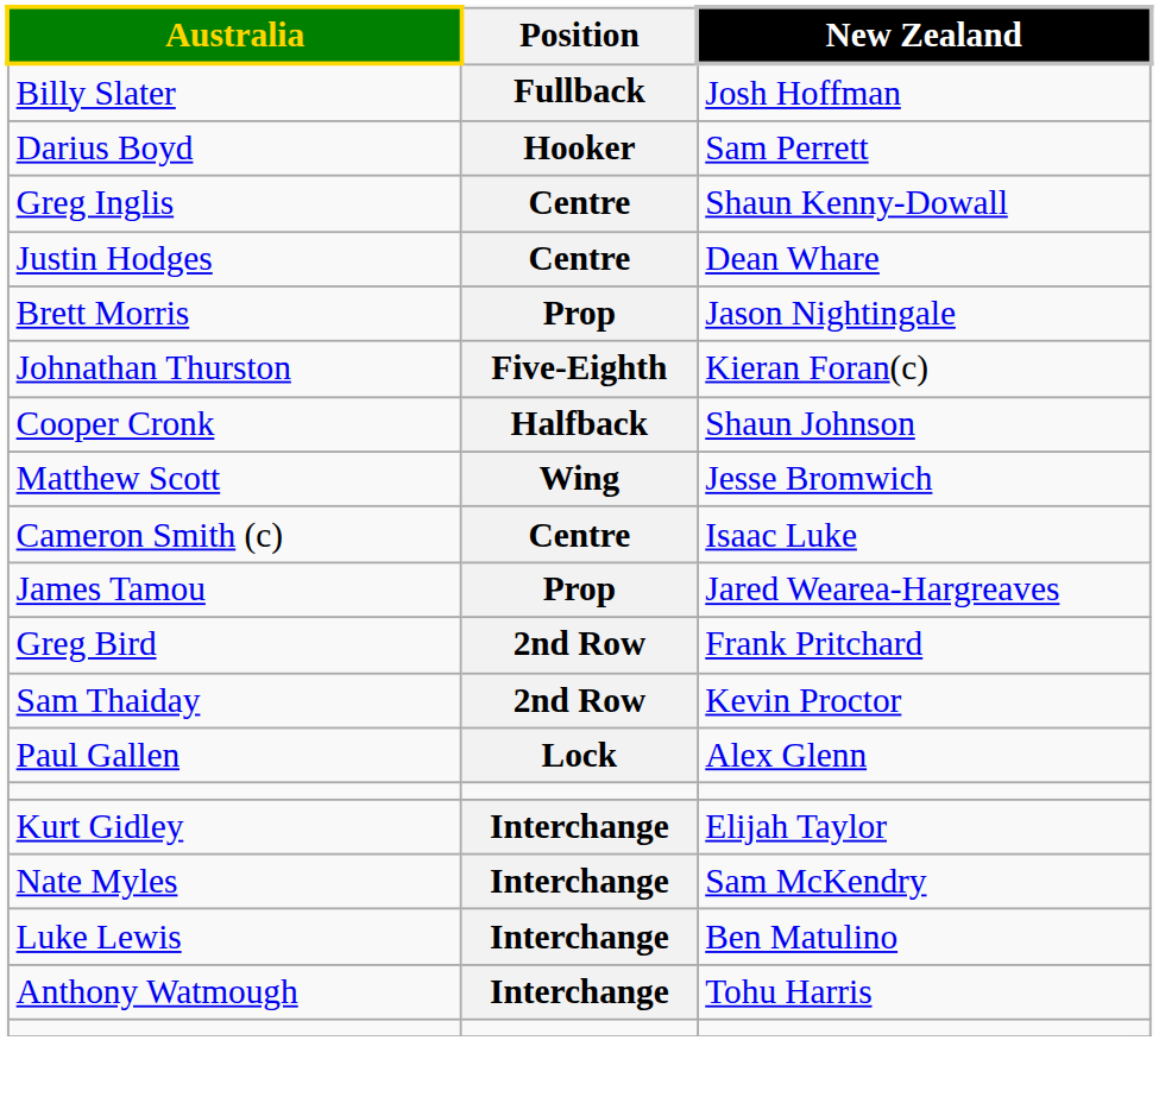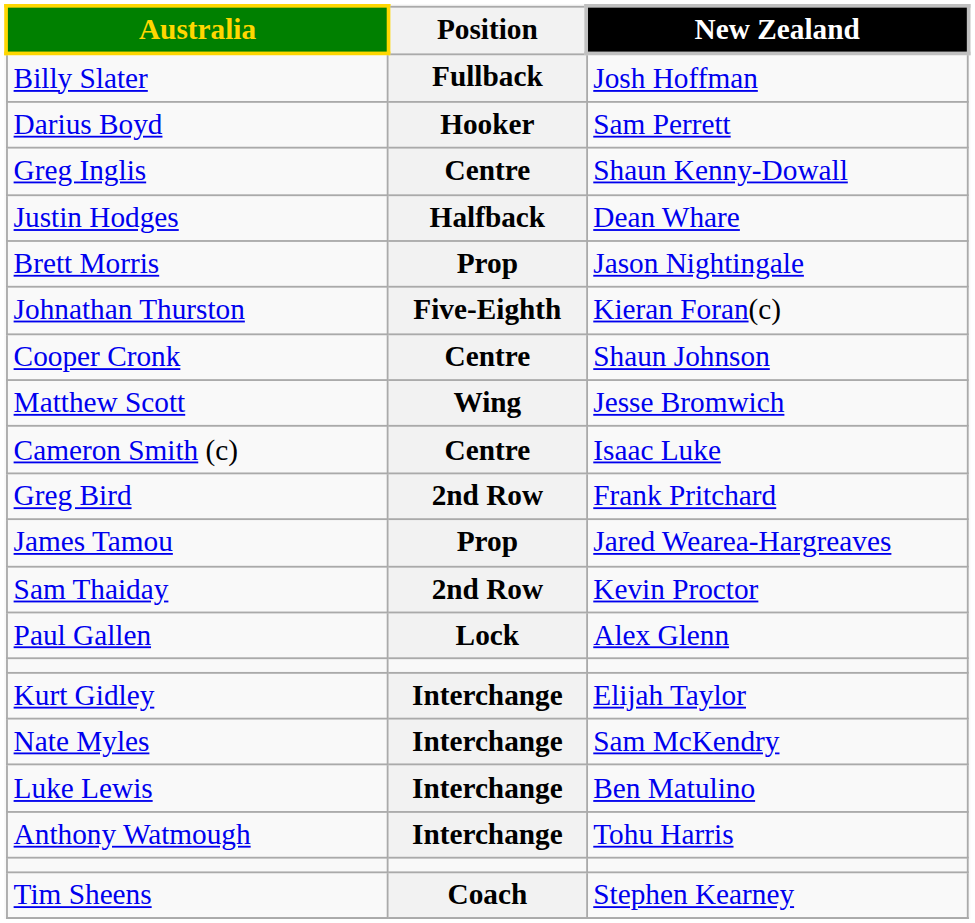Justin Hodges | Position: Centre -> Halfback
Cooper Cronk | Position: Halfback -> Centre
rows swapped: James Tamou <-> Greg Bird
+ row: Tim Sheens | Coach | Stephen Kearney
